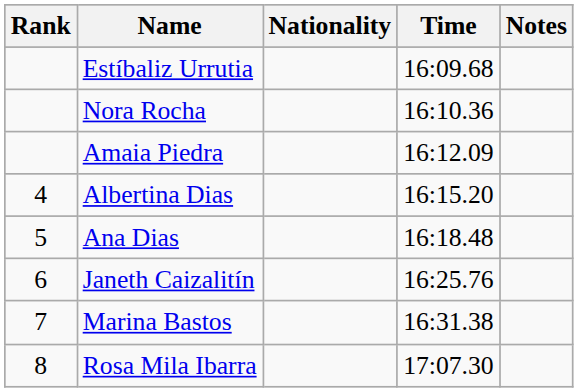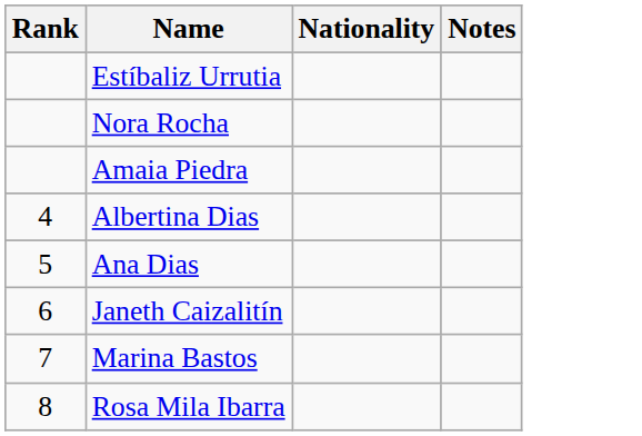- column: Time | 16:09.68 | 16:10.36 | 16:12.09 | 16:15.20 | 16:18.48 | 16:25.76 | 16:31.38 | 17:07.30
